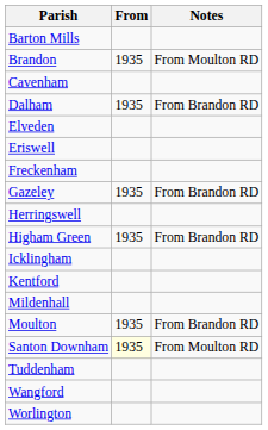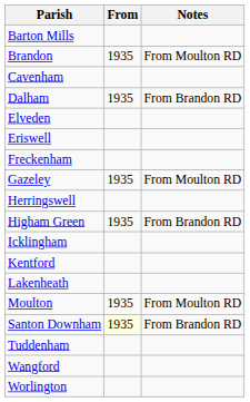Gazeley | Notes: From Brandon RD -> From Moulton RD
+ row: Lakenheath
- row: Mildenhall
Moulton | Notes: From Brandon RD -> From Moulton RD
Santon Downham | Notes: From Moulton RD -> From Brandon RD
